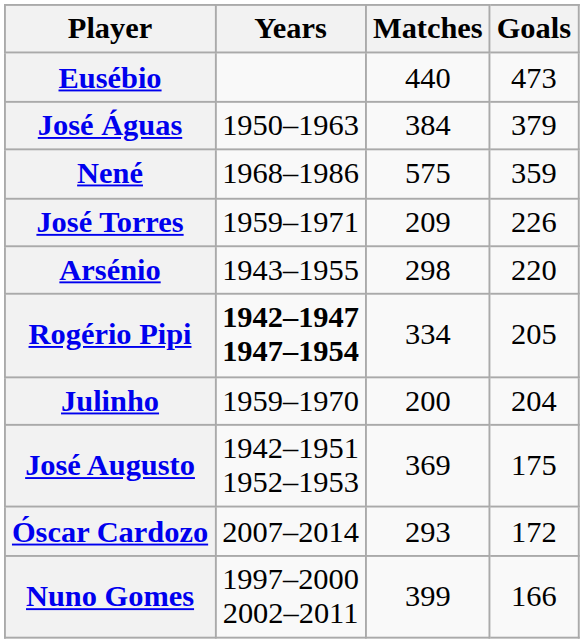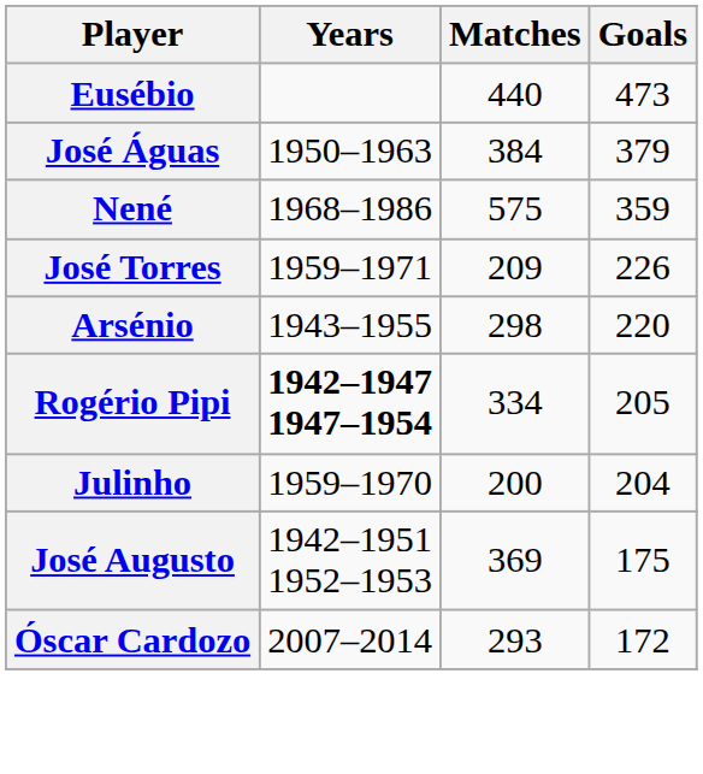- row: Nuno Gomes | 1997–2000 2002–2011 | 399 | 166
